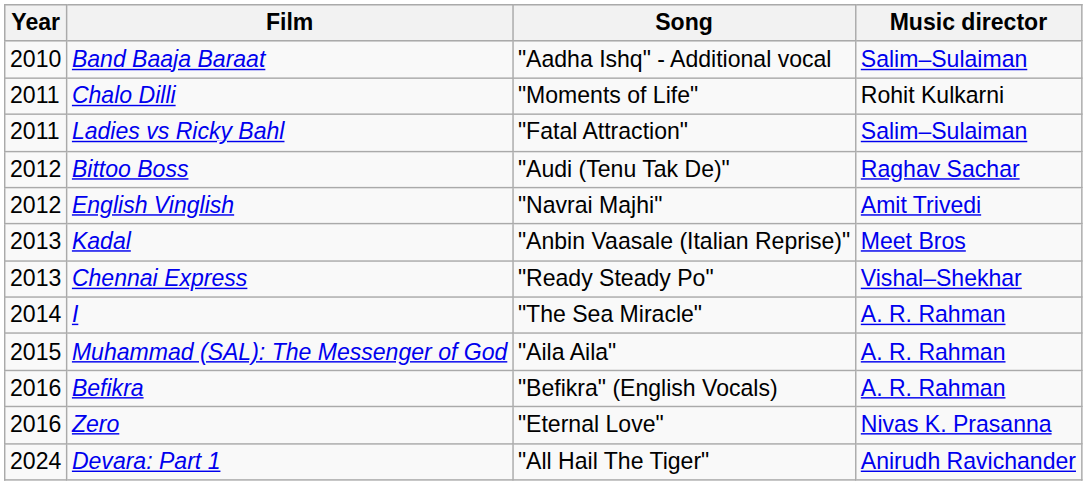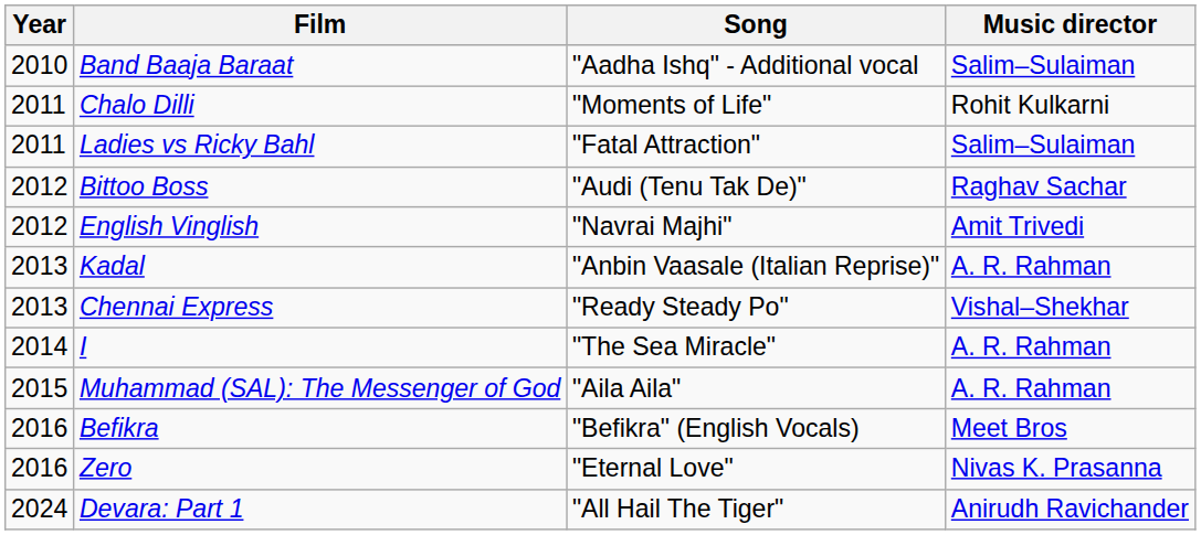Kadal | Music director: Meet Bros -> A. R. Rahman
Befikra | Music director: A. R. Rahman -> Meet Bros
